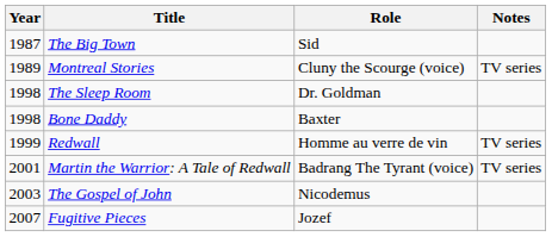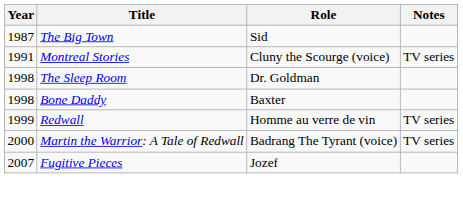Montreal Stories | Year: 1989 -> 1991
Martin the Warrior: A Tale of Redwall | Year: 2001 -> 2000
- row: 2003 | The Gospel of John | Nicodemus
